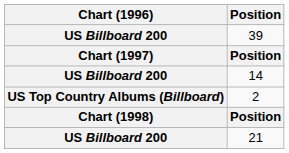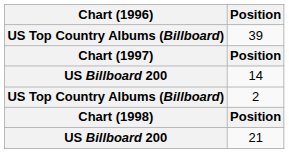39 | Chart (1996): US Billboard 200 -> US Top Country Albums (Billboard)
